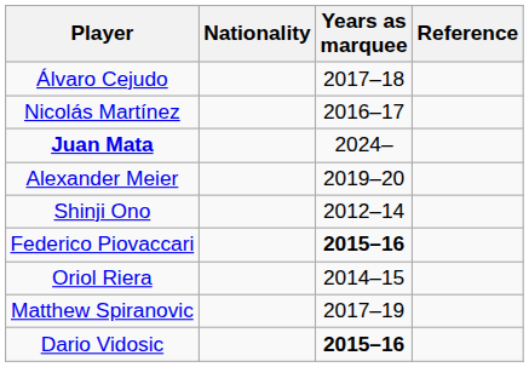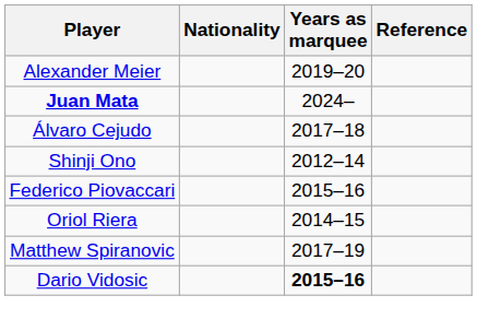rows swapped: Álvaro Cejudo <-> Alexander Meier
- row: Nicolás Martínez | 2016–17
Federico Piovaccari | Years as marquee: bold -> normal
